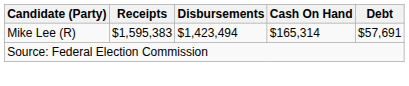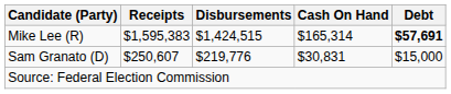Mike Lee (R) | Disbursements: $1,423,494 -> $1,424,515
Mike Lee (R) | Debt: normal -> bold
+ row: Sam Granato (D) | $250,607 | $219,776 | $30,831 | $15,000
